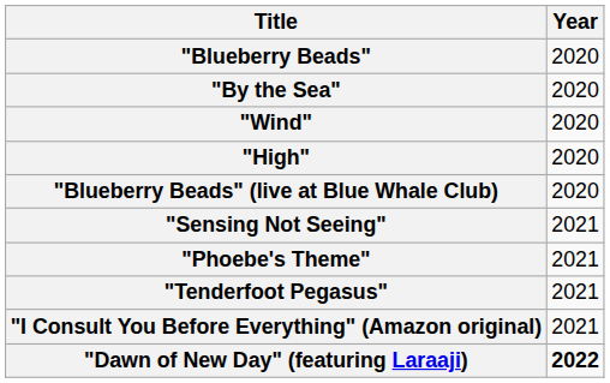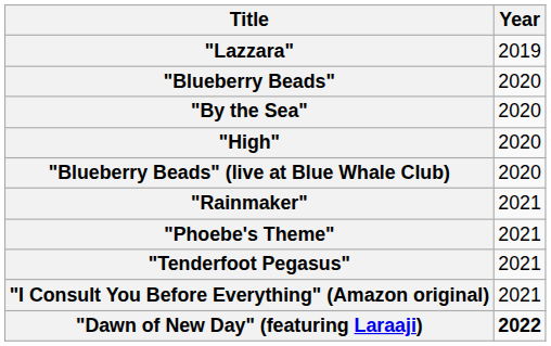+ row: "Lazzara" | 2019
- row: "Wind" | 2020
+ row: "Rainmaker" | 2021
- row: "Sensing Not Seeing" | 2021
